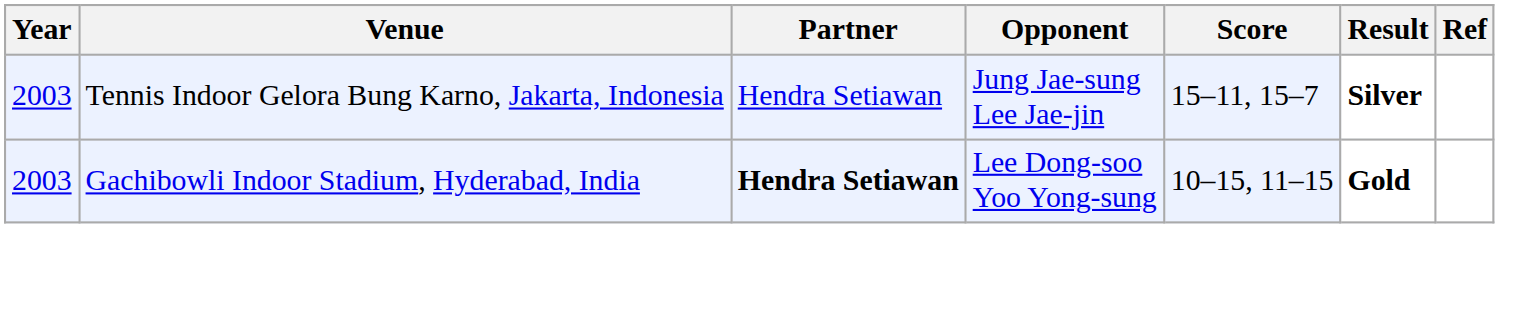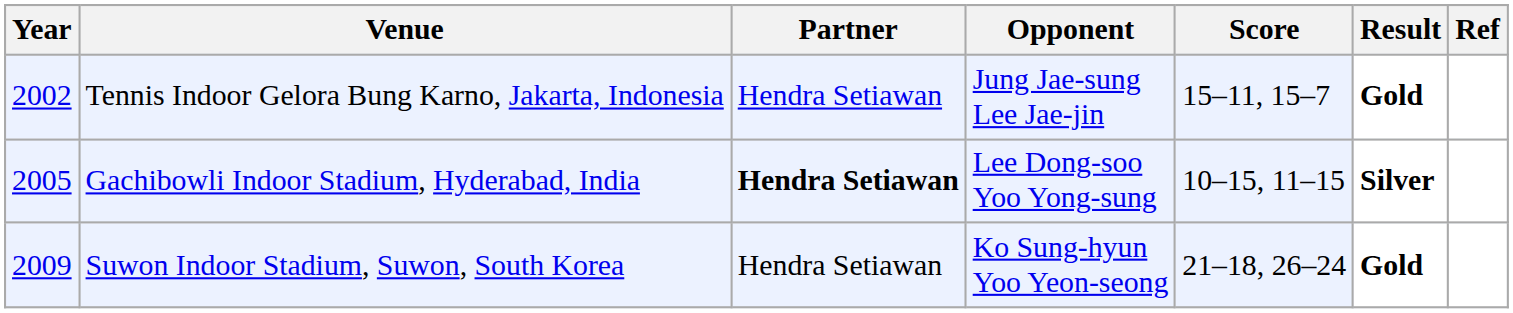Tennis Indoor Gelora Bung Karno, Jakarta, Indonesia | Year: 2003 -> 2002
Tennis Indoor Gelora Bung Karno, Jakarta, Indonesia | Result: Silver -> Gold
Gachibowli Indoor Stadium, Hyderabad, India | Year: 2003 -> 2005
Gachibowli Indoor Stadium, Hyderabad, India | Result: Gold -> Silver
+ row: 2009 | Suwon Indoor Stadium, Suwon, South Korea | Hendra Setiawan | Ko Sung-hyun Yoo Yeon-seong | 21–18, 26–24 | Gold
